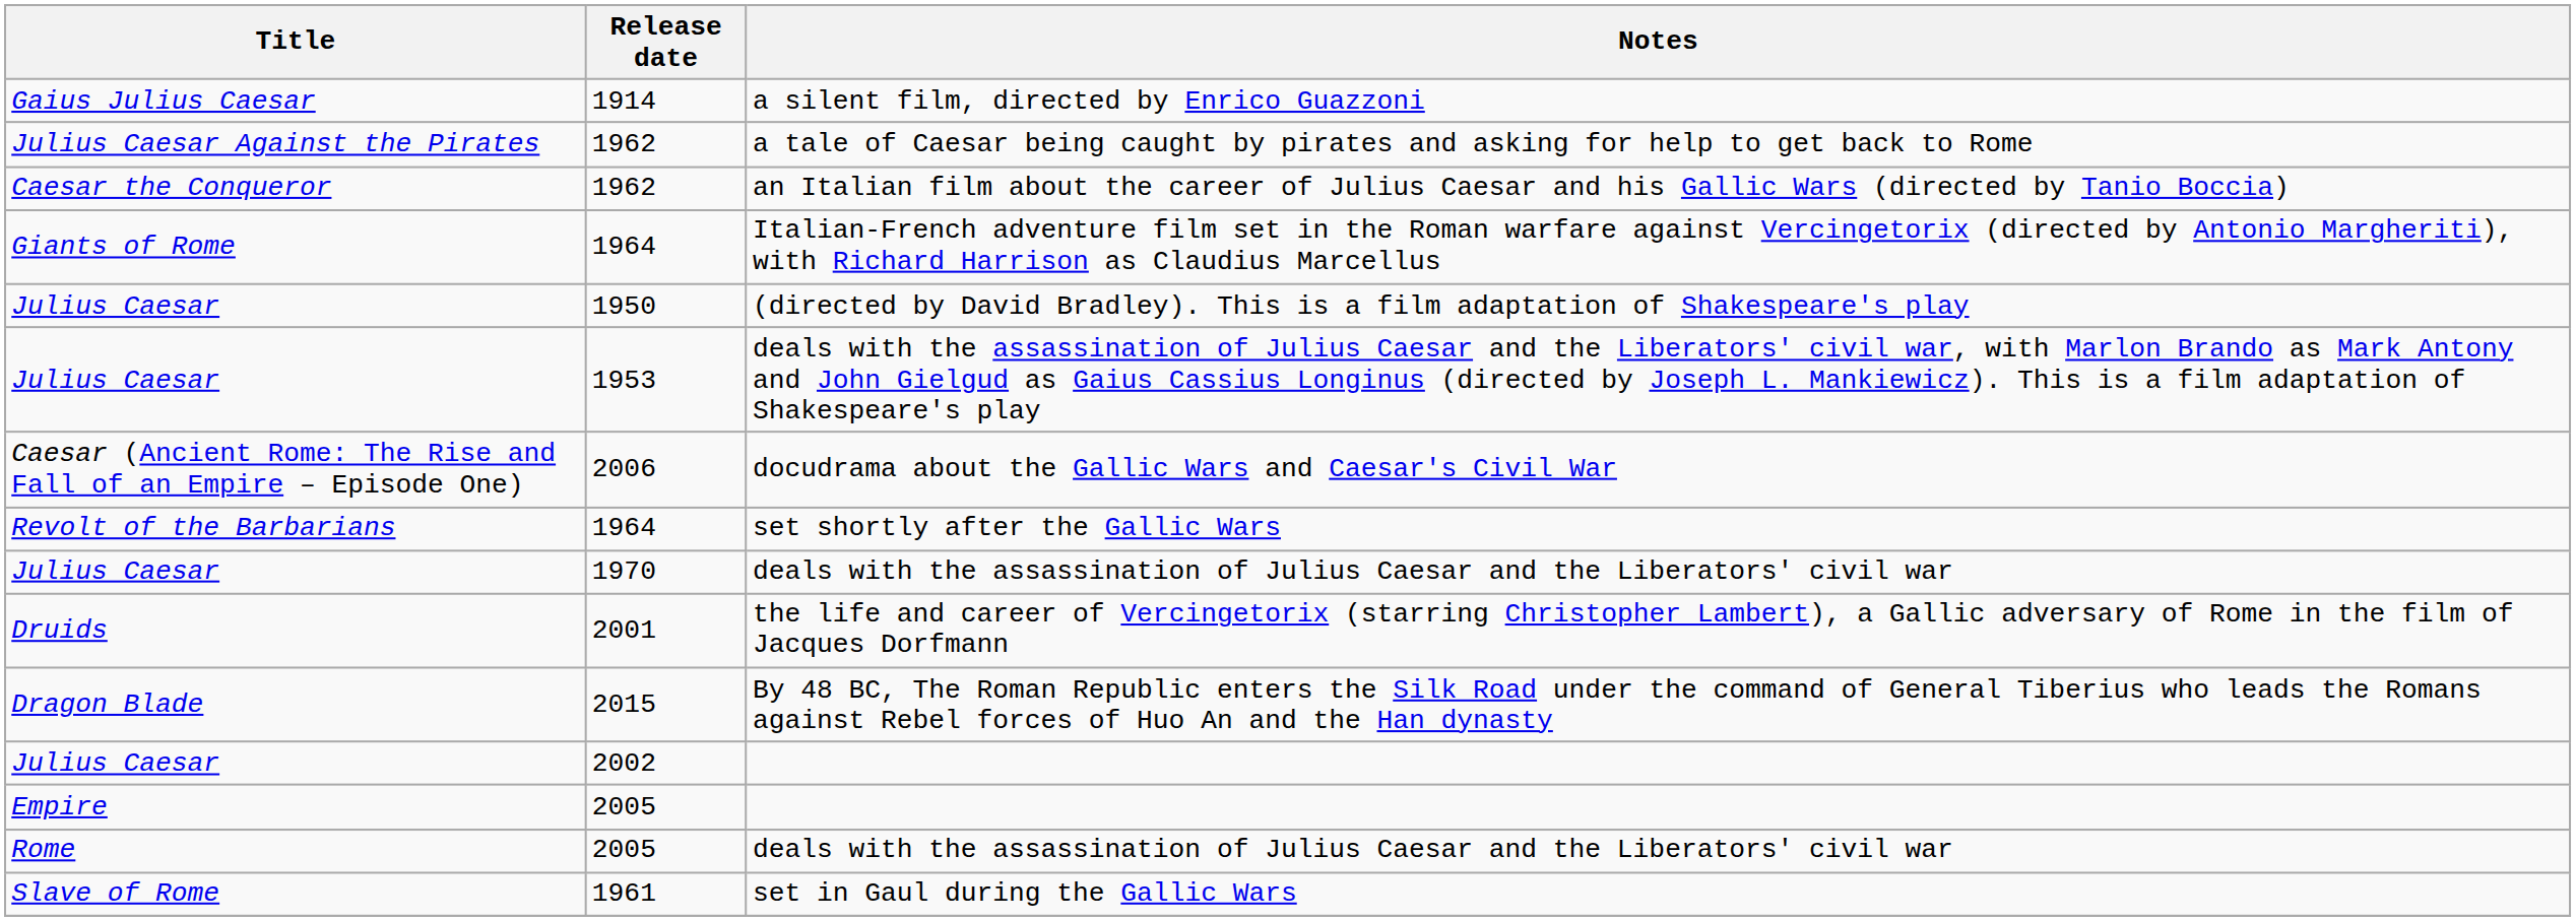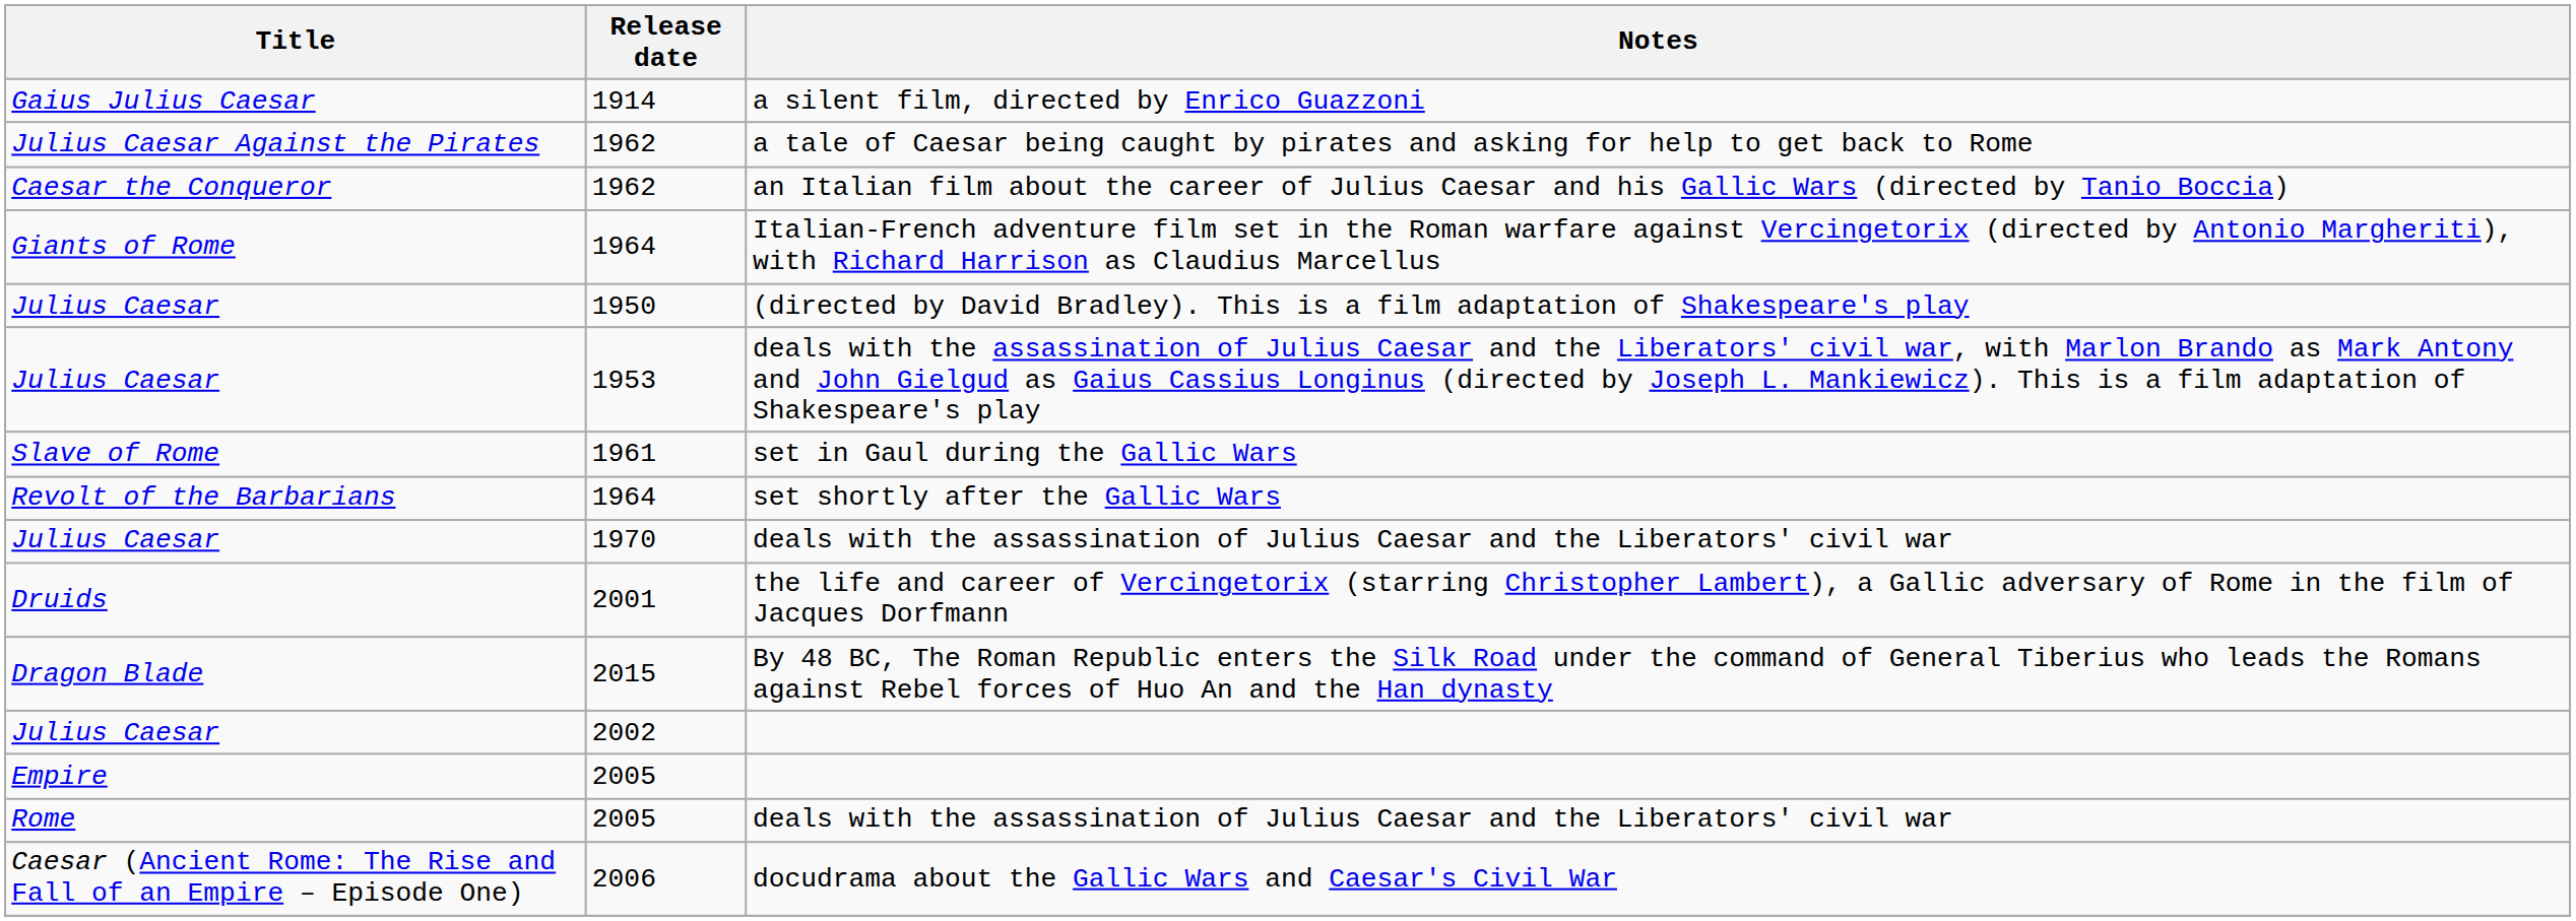rows swapped: set in Gaul during the Gallic Wars <-> docudrama about the Gallic Wars and Caesar's Civil War
